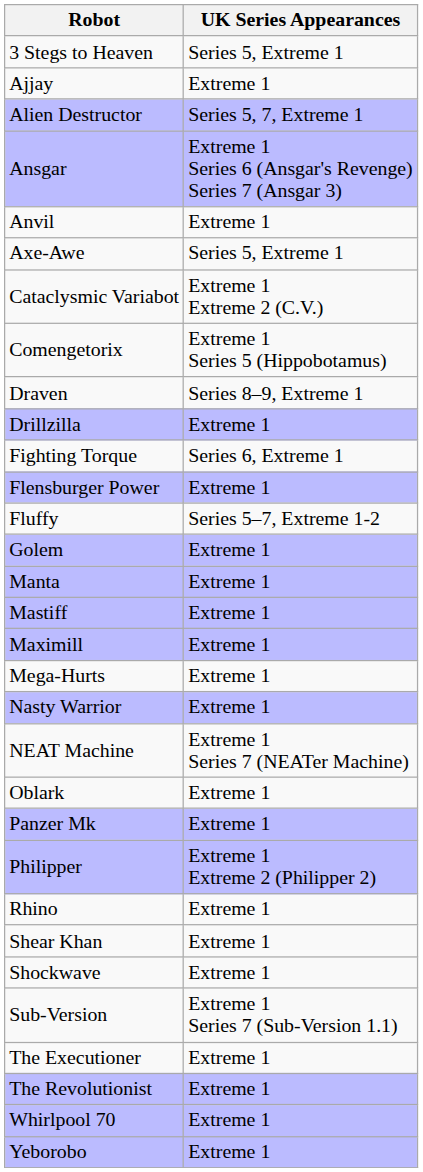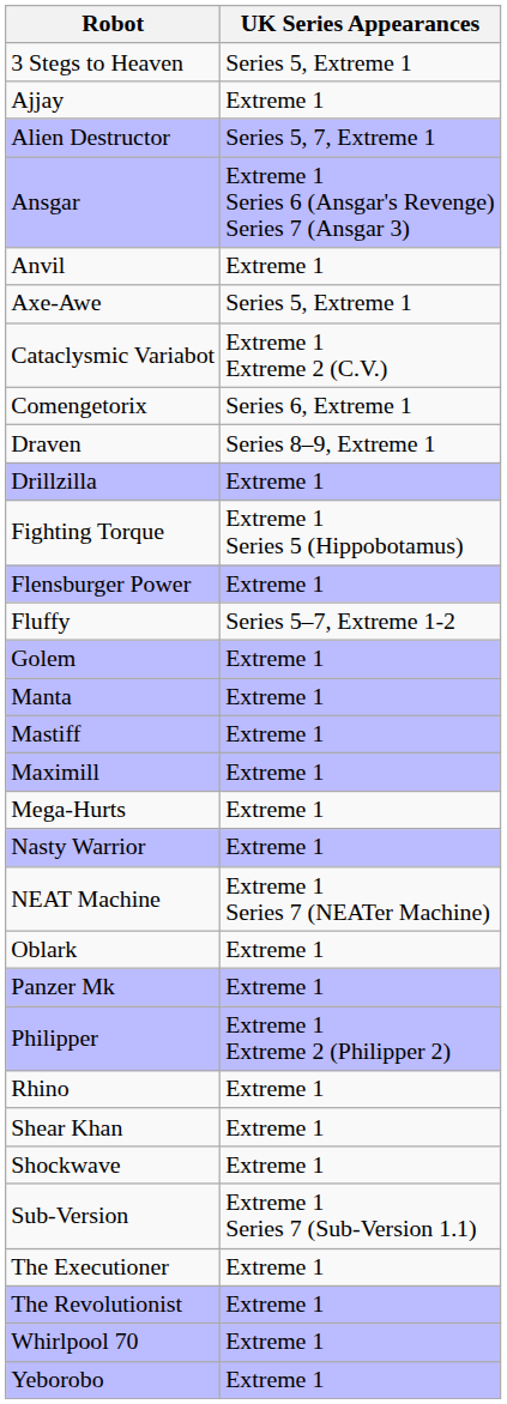Comengetorix | UK Series Appearances: Extreme 1 Series 5 (Hippobotamus) -> Series 6, Extreme 1
Fighting Torque | UK Series Appearances: Series 6, Extreme 1 -> Extreme 1 Series 5 (Hippobotamus)
